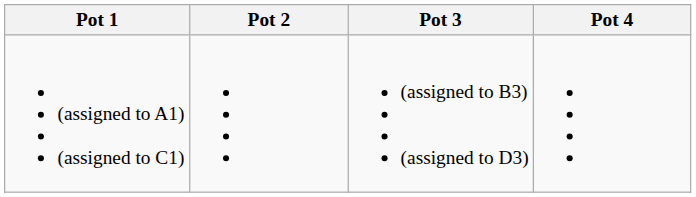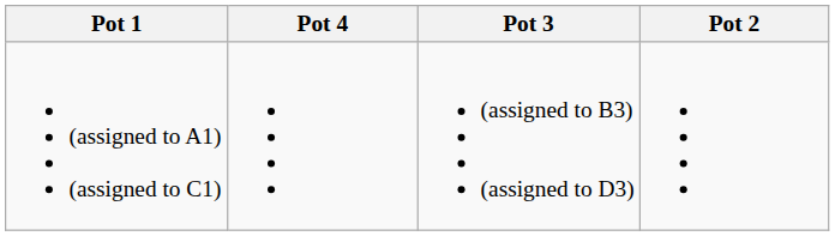columns swapped: Pot 2 <-> Pot 4
